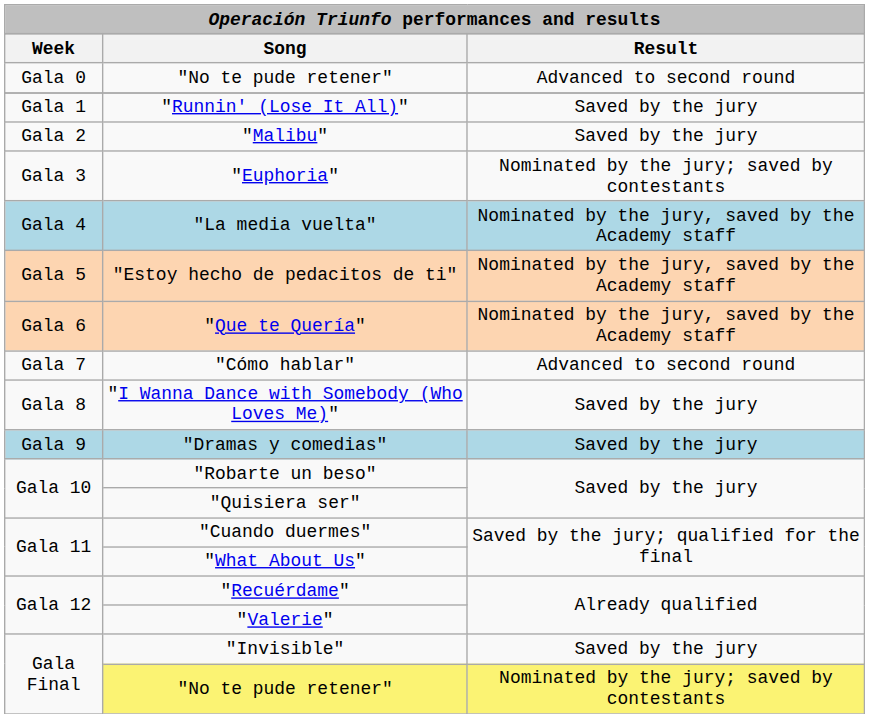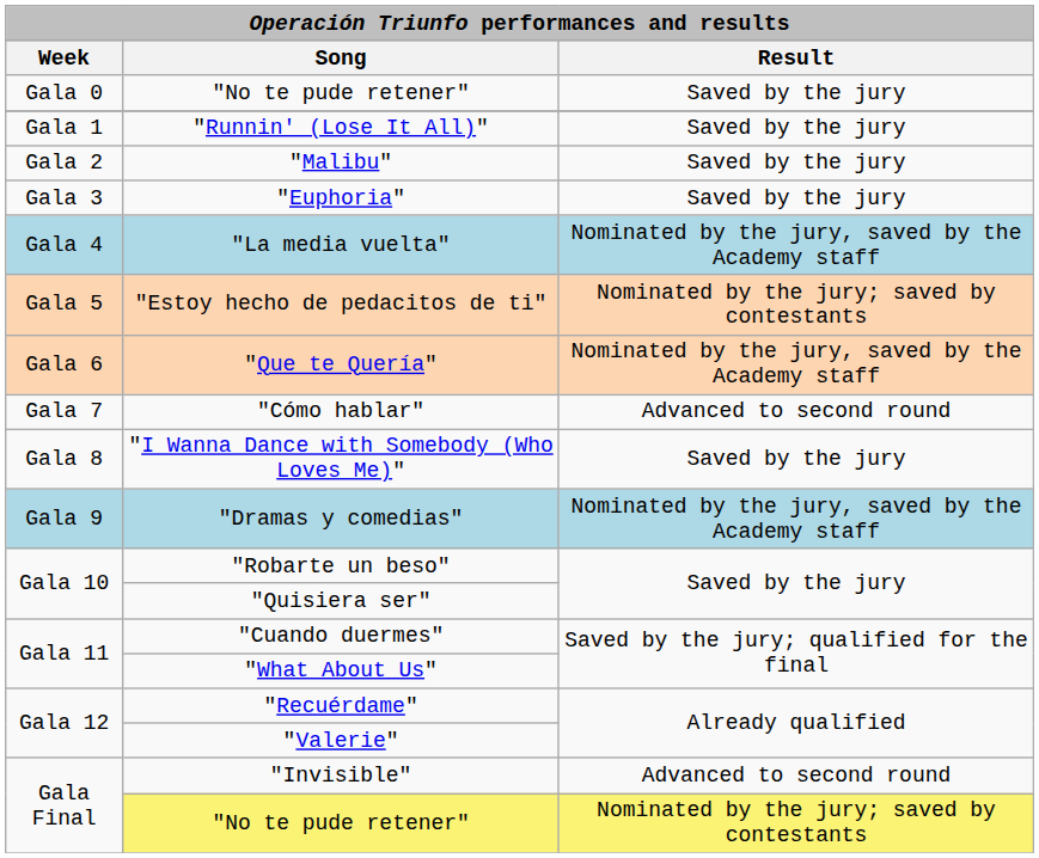Gala 0 / "No te pude retener" | Result: Advanced to second round -> Saved by the jury
"Euphoria" | Result: Nominated by the jury; saved by contestants -> Saved by the jury
"Estoy hecho de pedacitos de ti" | Result: Nominated by the jury, saved by the Academy staff -> Nominated by the jury; saved by contestants
"Dramas y comedias" | Result: Saved by the jury -> Nominated by the jury, saved by the Academy staff
"Invisible" | Result: Saved by the jury -> Advanced to second round
